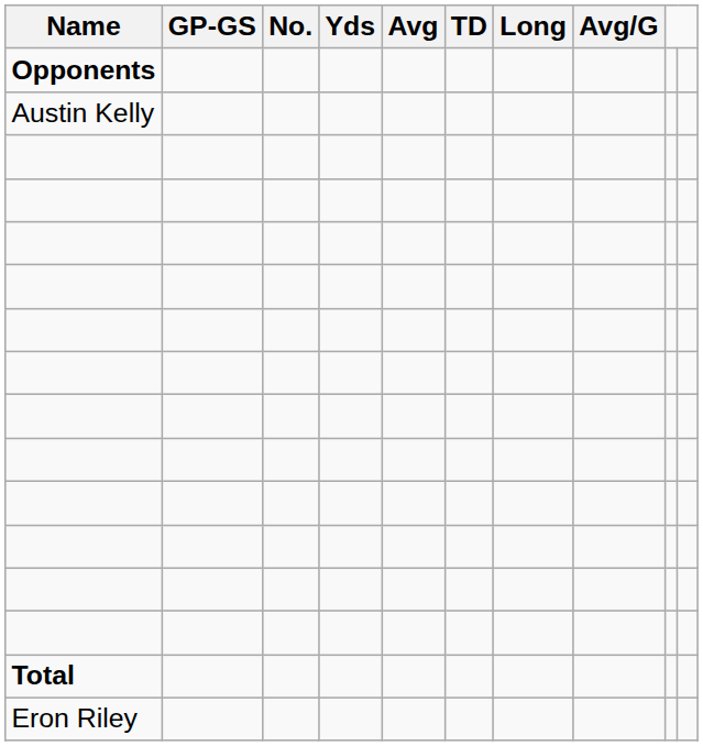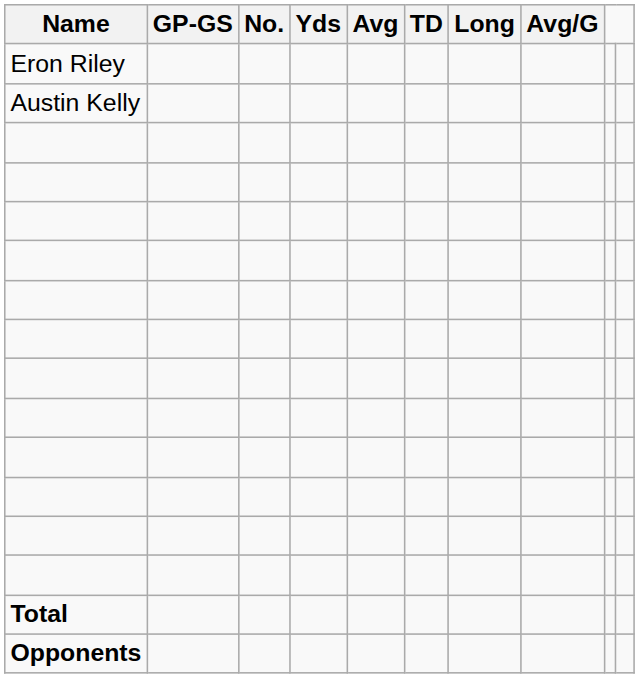rows swapped: Eron Riley <-> Opponents
